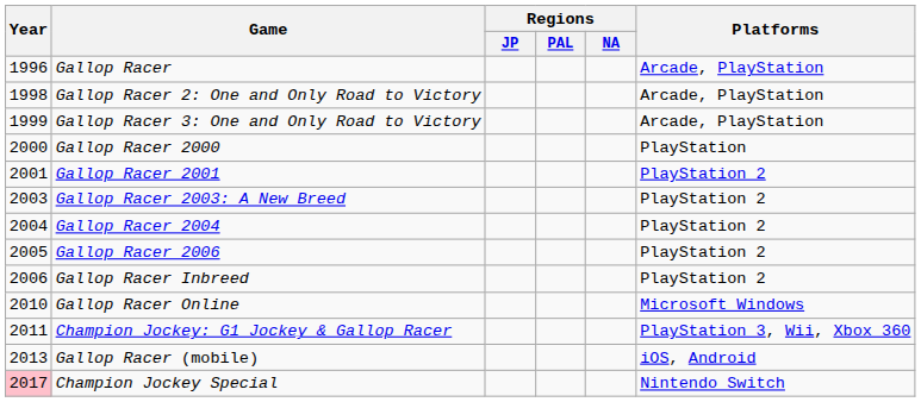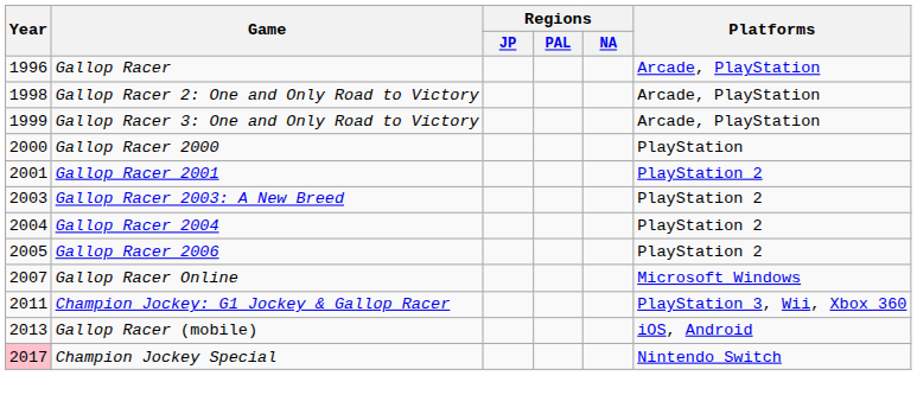- row: 2006 | Gallop Racer Inbreed | PlayStation 2
Gallop Racer Online | Year: 2010 -> 2007
